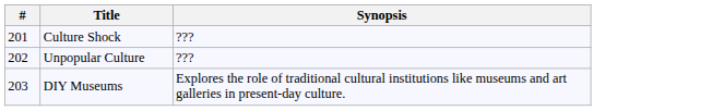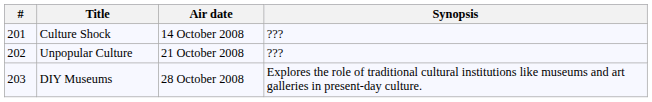+ column: Air date | 14 October 2008 | 21 October 2008 | 28 October 2008
